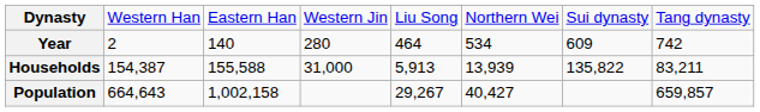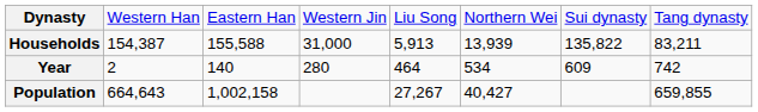rows swapped: Year <-> Households
Population | column 5: 29,267 -> 27,267
Population | column 8: 659,857 -> 659,855
